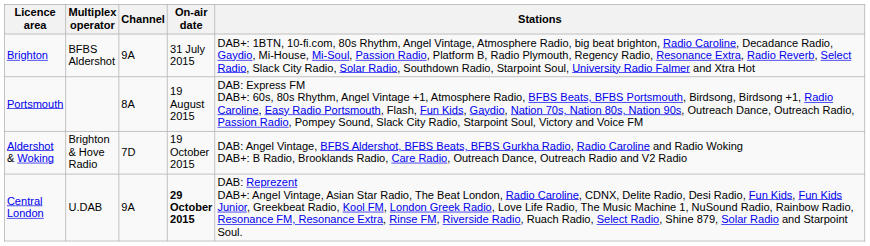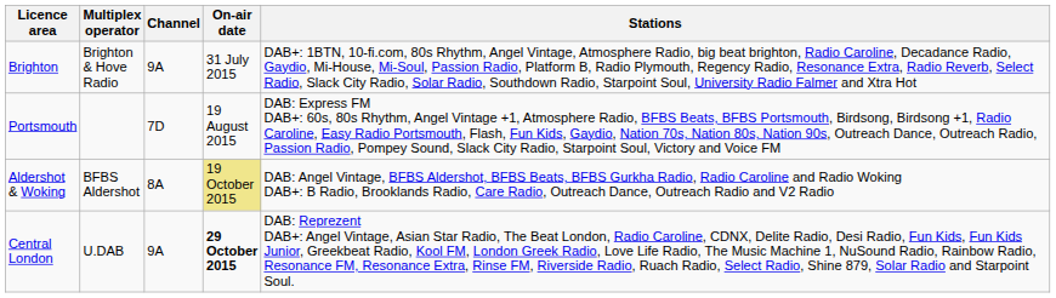Brighton | Multiplex operator: BFBS Aldershot -> Brighton & Hove Radio
Portsmouth | Channel: 8A -> 7D
Aldershot & Woking | Multiplex operator: Brighton & Hove Radio -> BFBS Aldershot
Aldershot & Woking | Channel: 7D -> 8A
Aldershot & Woking | On-air date: no background -> khaki background
